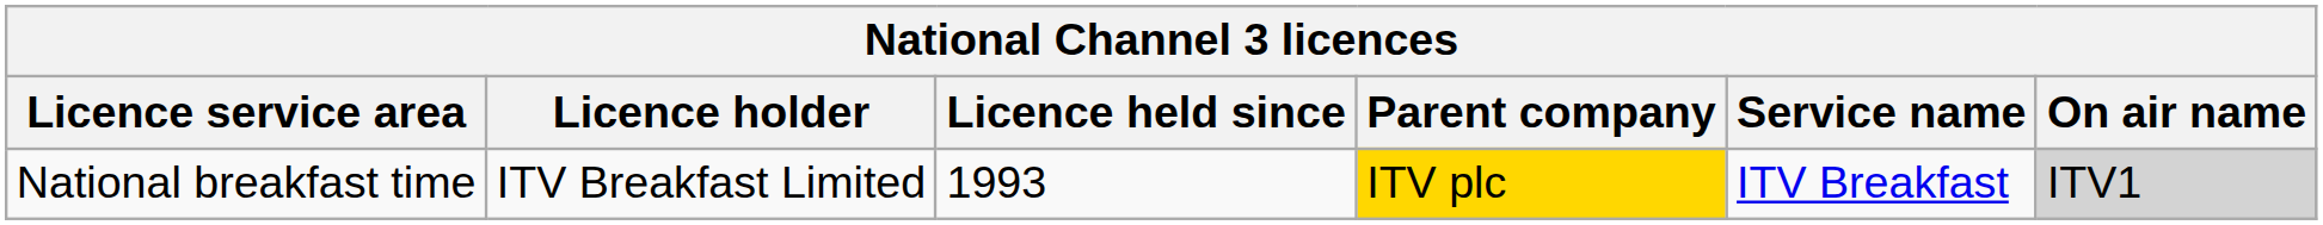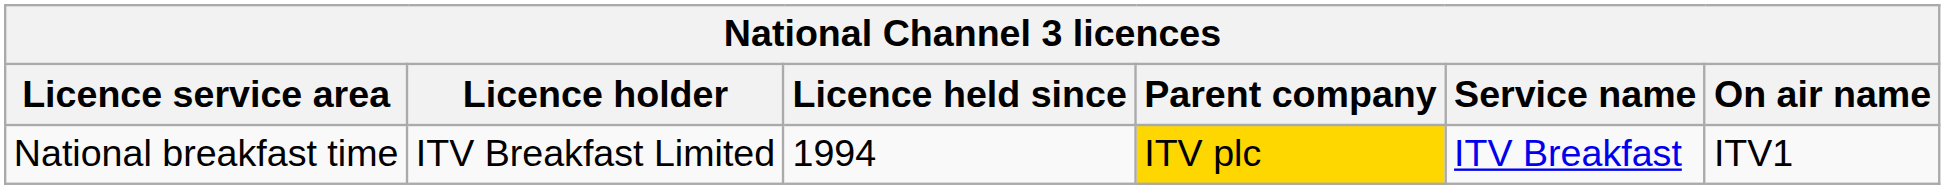National breakfast time | Licence held since: 1993 -> 1994
National breakfast time | On air name: lightgrey background -> no background
